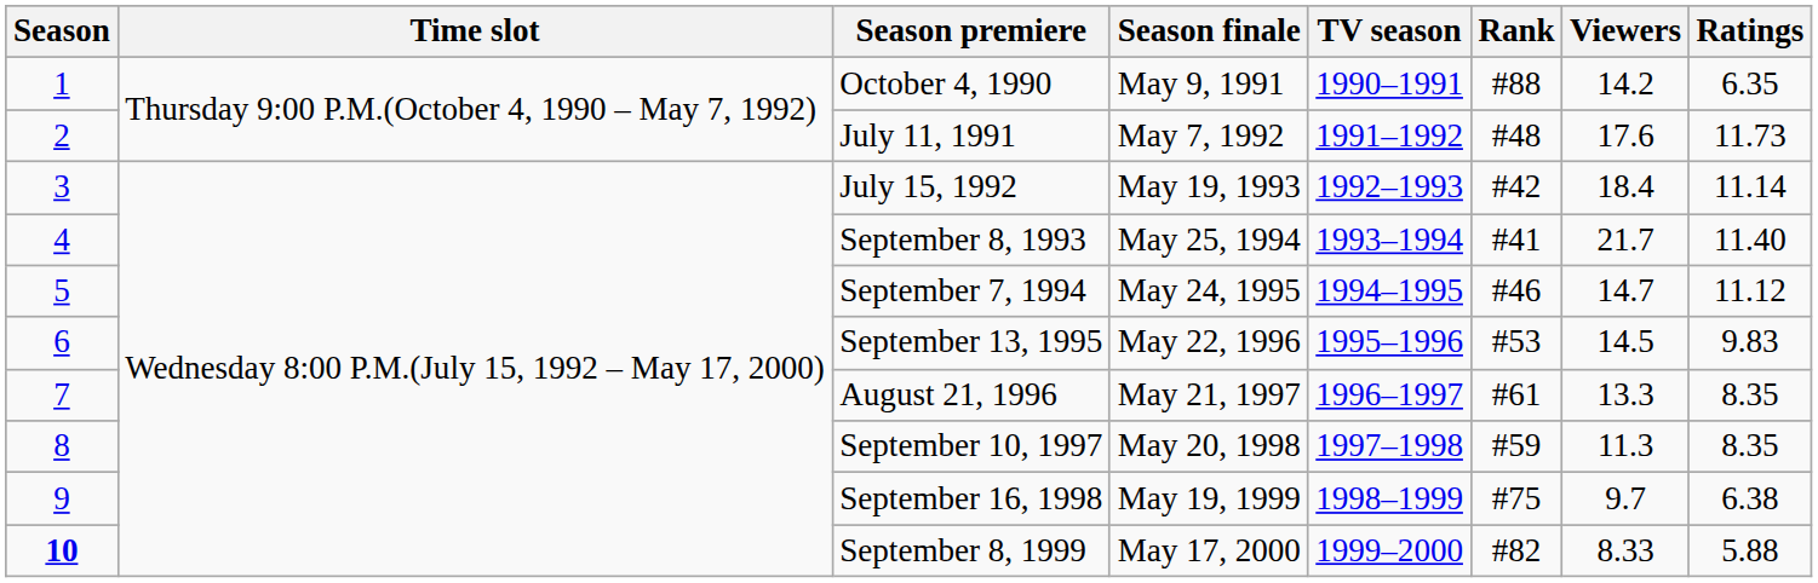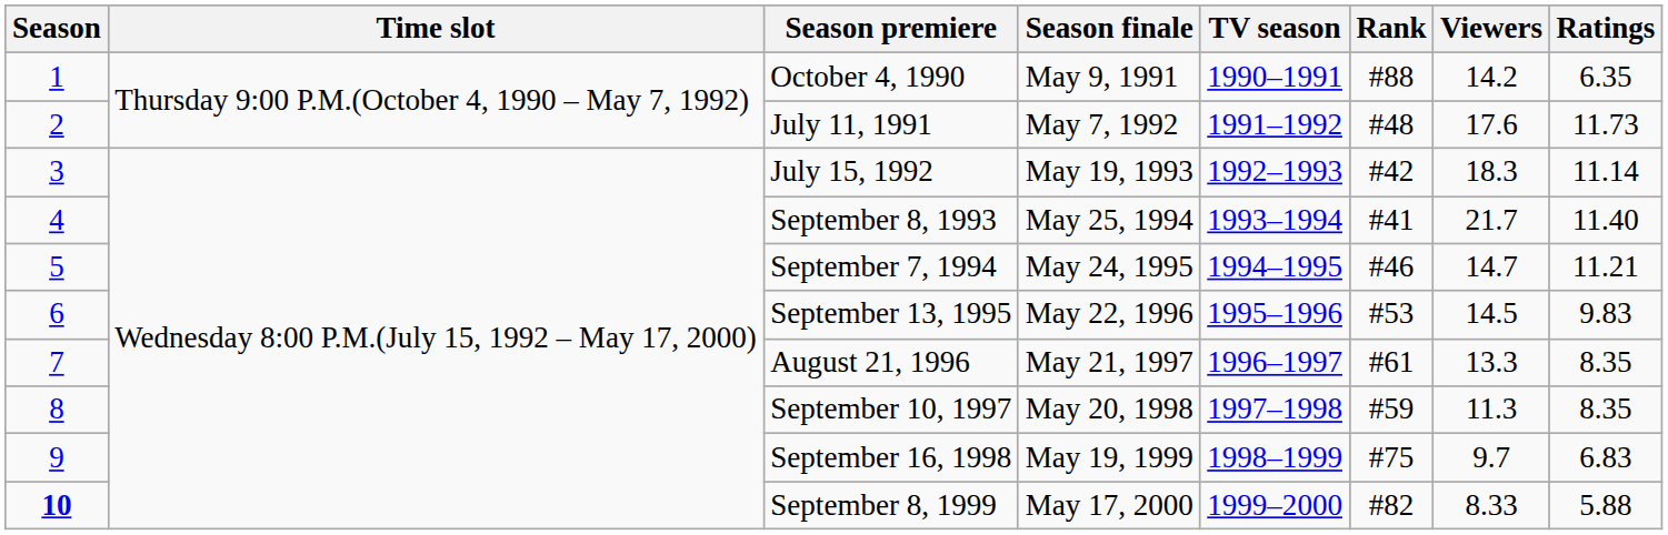July 15, 1992 | Viewers: 18.4 -> 18.3
September 7, 1994 | Ratings: 11.12 -> 11.21
September 16, 1998 | Ratings: 6.38 -> 6.83
